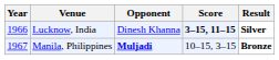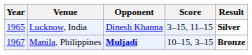Lucknow, India | Year: 1966 -> 1965
Lucknow, India | Score: bold -> normal
